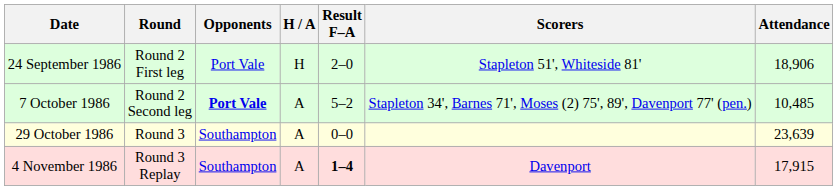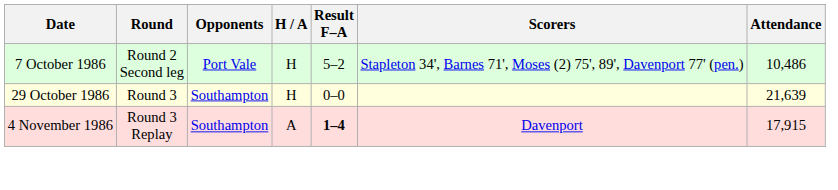- row: 24 September 1986 | Round 2 First leg | Port Vale | H | 2–0 | Stapleton 51', Whiteside 81' | 18,906
7 October 1986 | Opponents: bold -> normal
7 October 1986 | H / A: A -> H
7 October 1986 | Attendance: 10,485 -> 10,486
29 October 1986 | H / A: A -> H
29 October 1986 | Attendance: 23,639 -> 21,639
